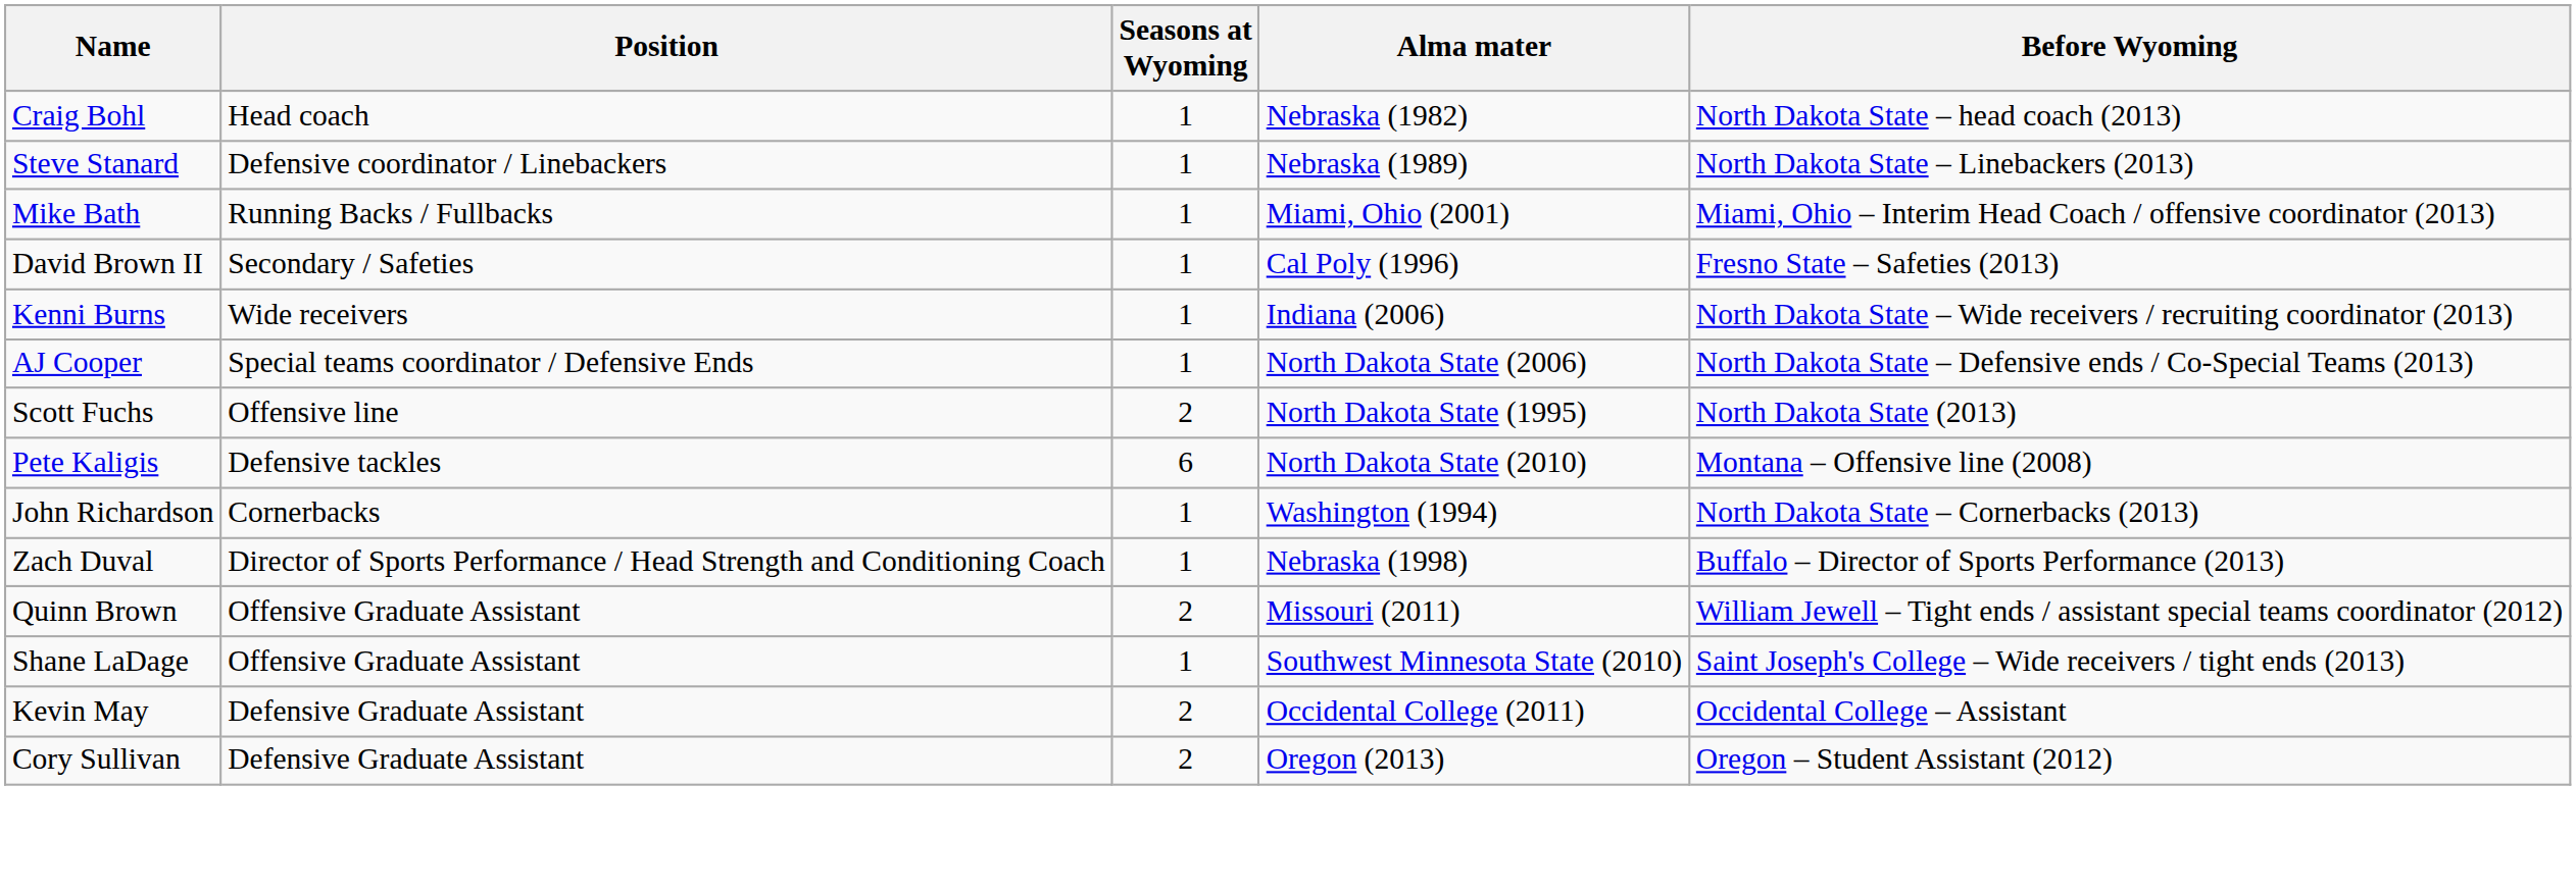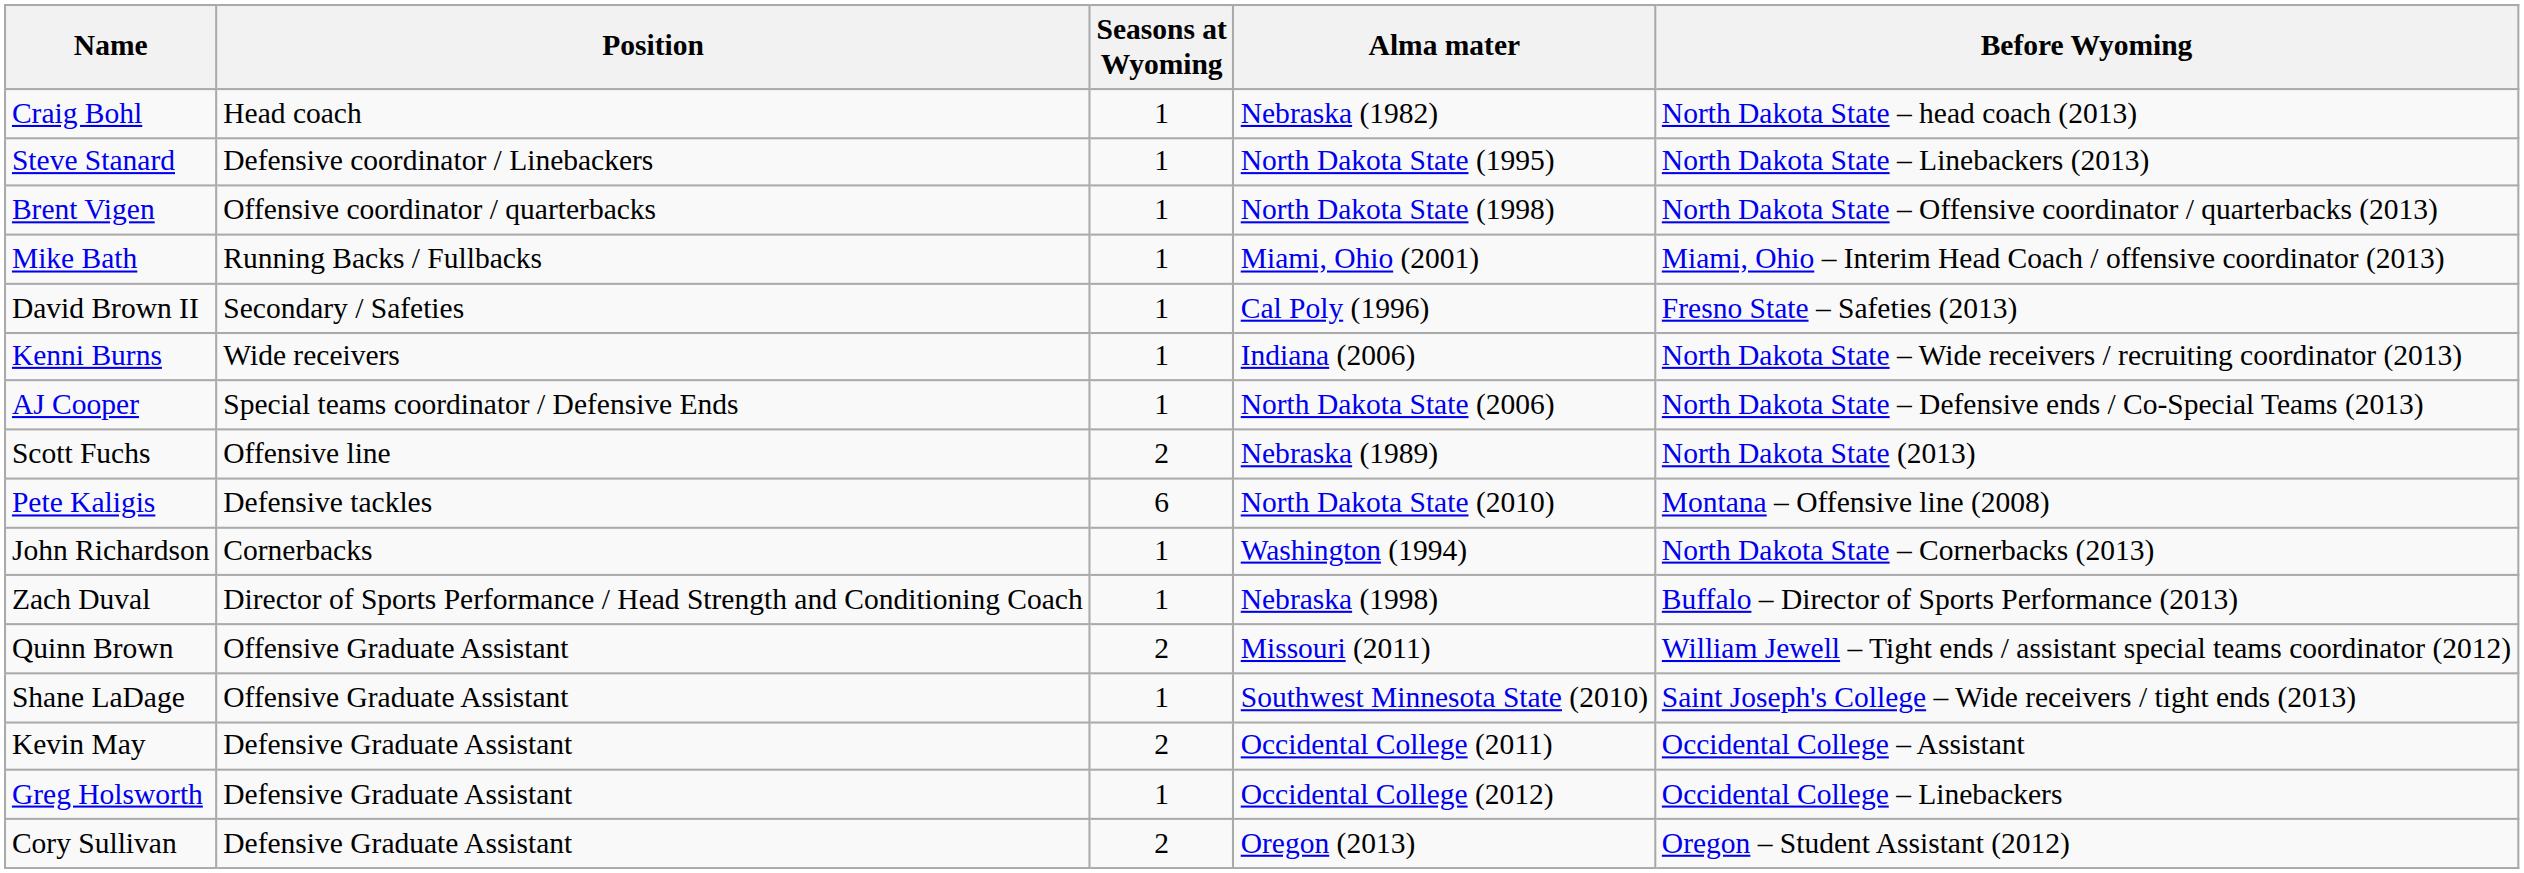Steve Stanard | Alma mater: Nebraska (1989) -> North Dakota State (1995)
+ row: Brent Vigen | Offensive coordinator / quarterbacks | 1 | North Dakota State (1998) | North Dakota State – Offensive coordinator / quarterbacks (2013)
Scott Fuchs | Alma mater: North Dakota State (1995) -> Nebraska (1989)
+ row: Greg Holsworth | Defensive Graduate Assistant | 1 | Occidental College (2012) | Occidental College – Linebackers
